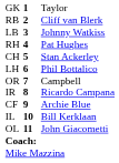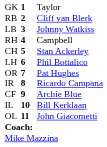RH | column 3: Pat Hughes -> Campbell
OR | column 3: Campbell -> Pat Hughes
